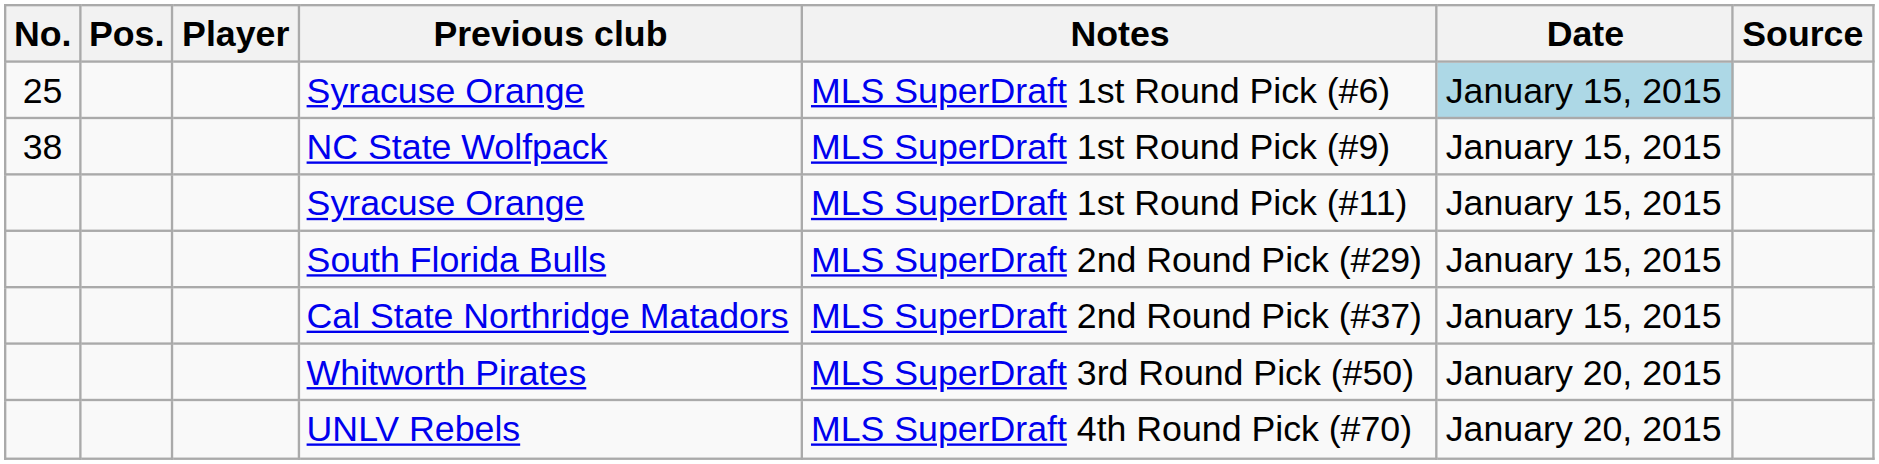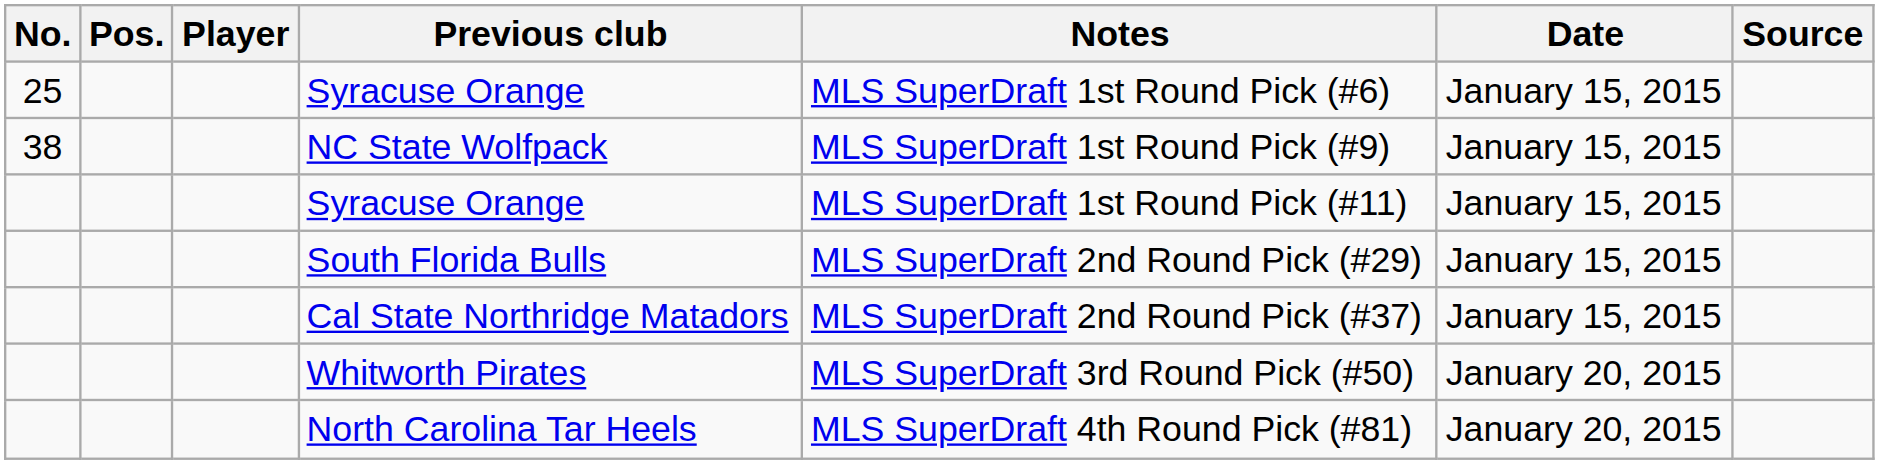25 / Syracuse Orange | Date: lightblue background -> no background
- row: UNLV Rebels | MLS SuperDraft 4th Round Pick (#70) | January 20, 2015
+ row: North Carolina Tar Heels | MLS SuperDraft 4th Round Pick (#81) | January 20, 2015
